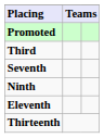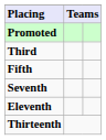+ row: Fifth
- row: Ninth
